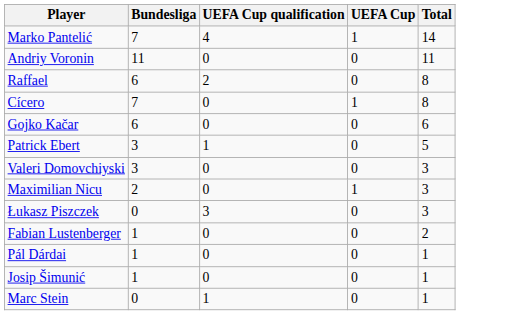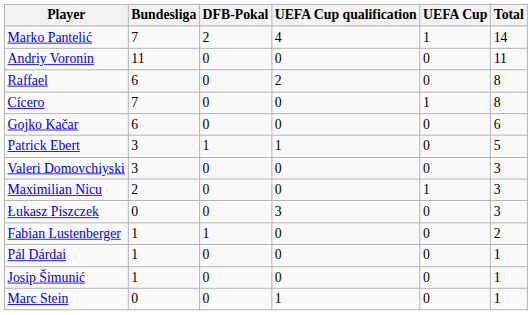+ column: DFB-Pokal | 2 | 0 | 0 | 0 | 0 | 1 | 0 | 0 | 0 | 1 | 0 | 0 | 0
